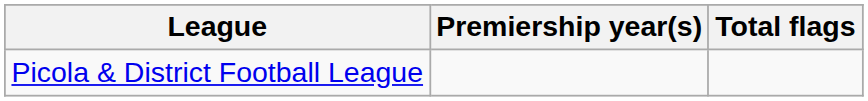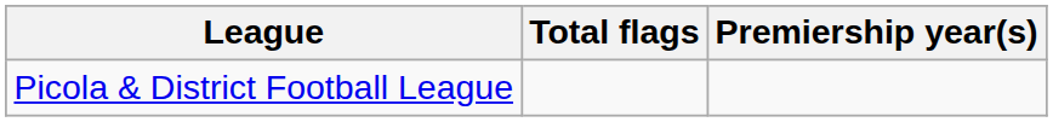columns swapped: Total flags <-> Premiership year(s)
